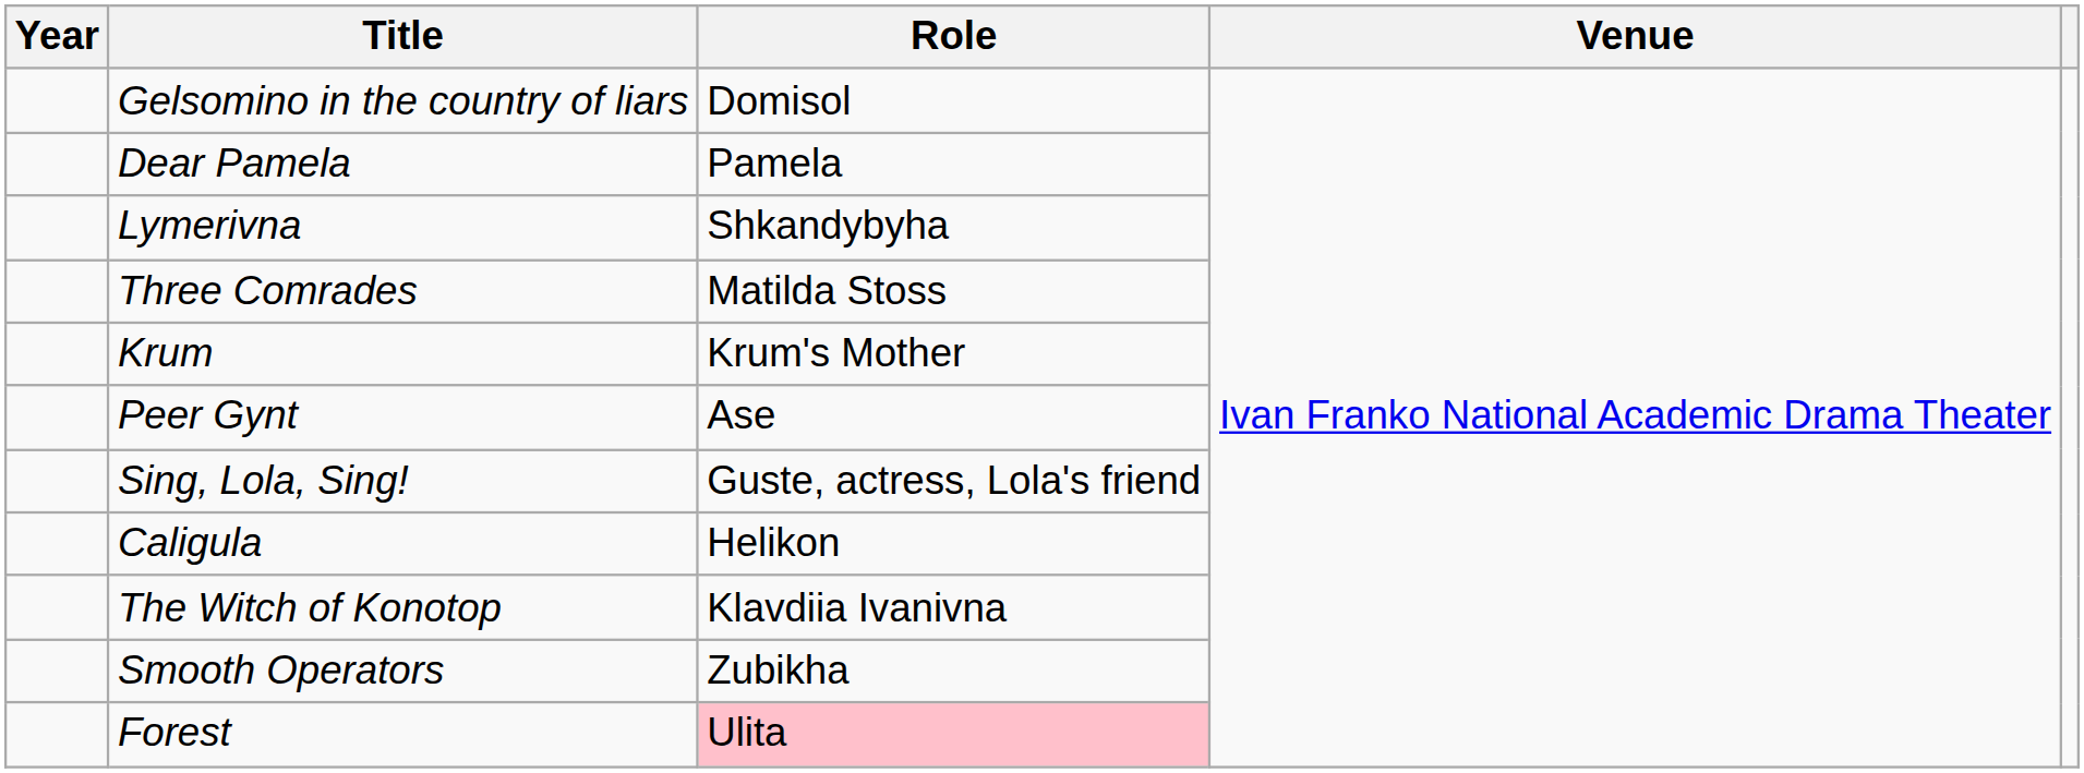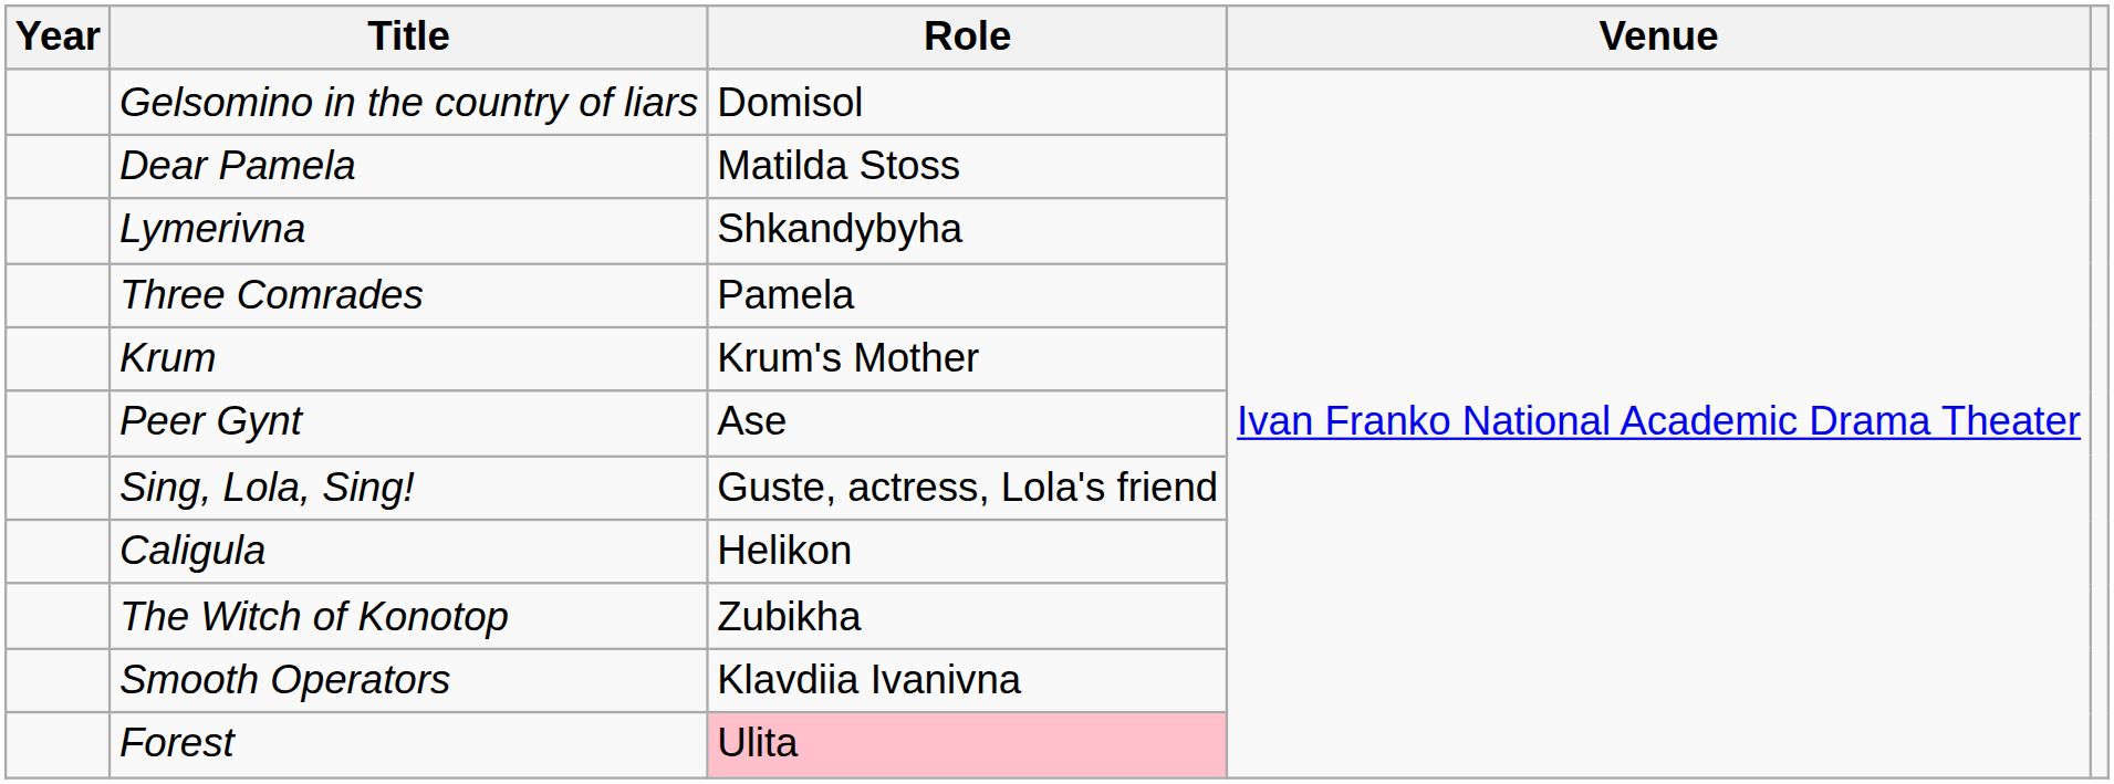Dear Pamela | Role: Pamela -> Matilda Stoss
Three Comrades | Role: Matilda Stoss -> Pamela
The Witch of Konotop | Role: Klavdiia Ivanivna -> Zubikha
Smooth Operators | Role: Zubikha -> Klavdiia Ivanivna
